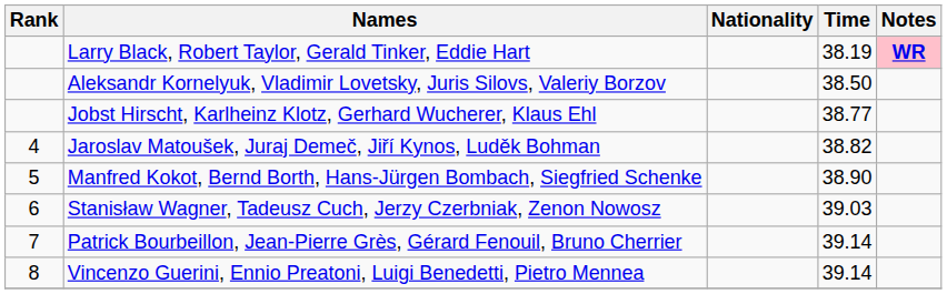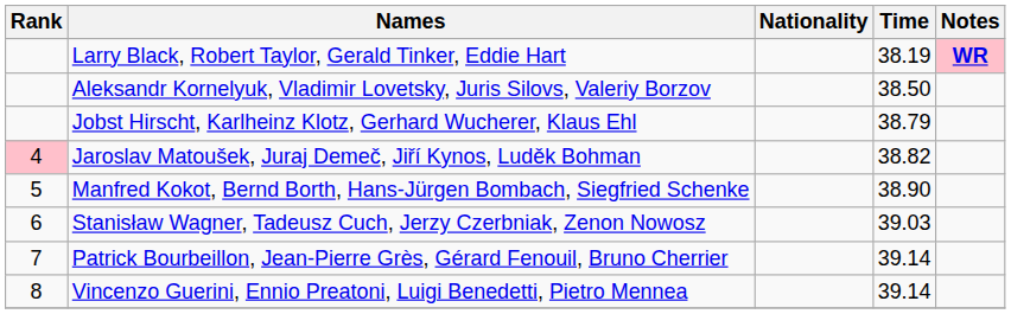Jobst Hirscht, Karlheinz Klotz, Gerhard Wucherer, Klaus Ehl | Time: 38.77 -> 38.79
Jaroslav Matoušek, Juraj Demeč, Jiří Kynos, Luděk Bohman | Rank: no background -> pink background
